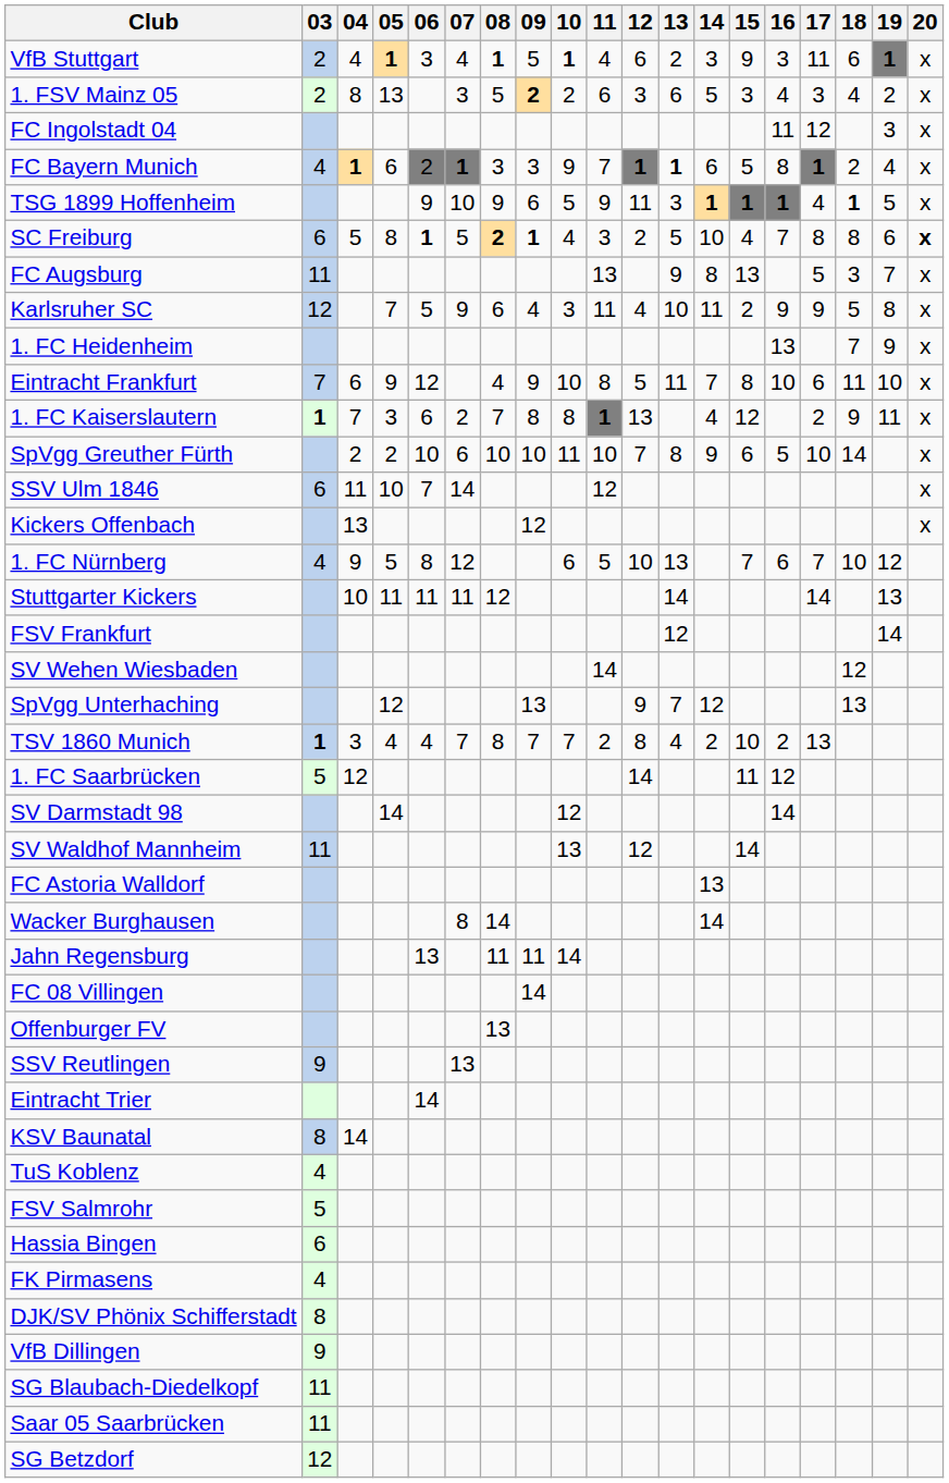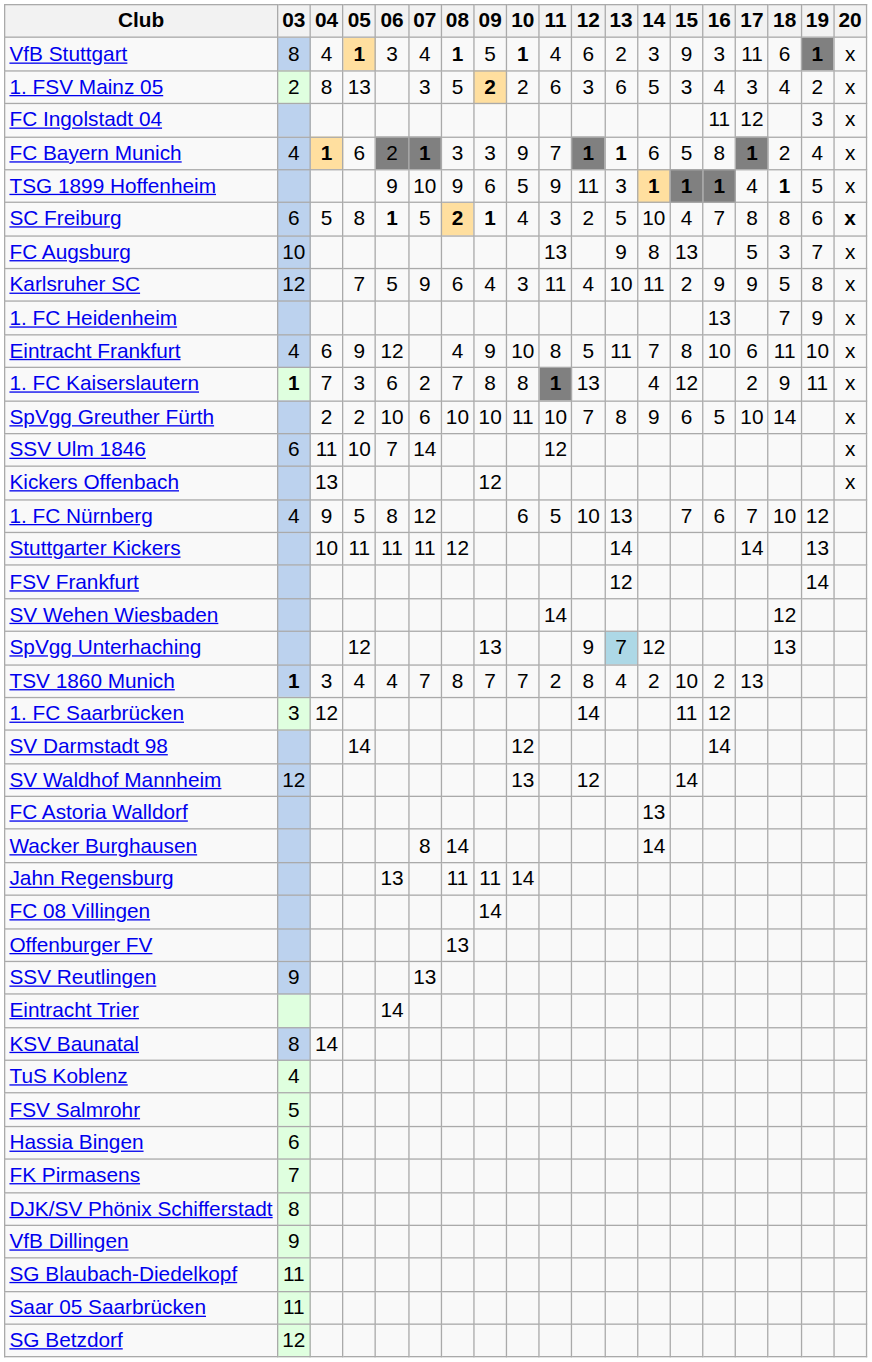VfB Stuttgart | 03: 2 -> 8
FC Augsburg | 03: 11 -> 10
Eintracht Frankfurt | 03: 7 -> 4
SpVgg Unterhaching | 13: no background -> lightblue background
1. FC Saarbrücken | 03: 5 -> 3
SV Waldhof Mannheim | 03: 11 -> 12
FK Pirmasens | 03: 4 -> 7
